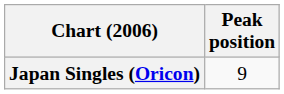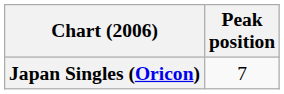Japan Singles (Oricon) | Peak position: 9 -> 7
